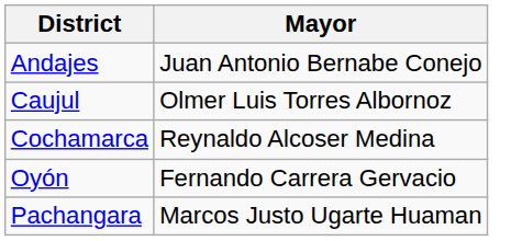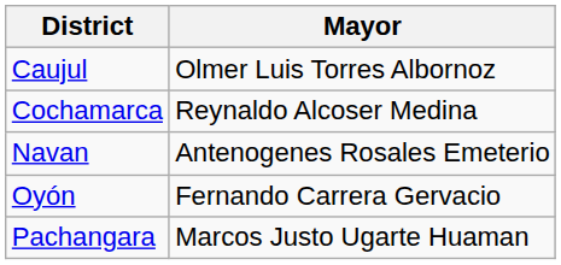- row: Andajes | Juan Antonio Bernabe Conejo
+ row: Navan | Antenogenes Rosales Emeterio
